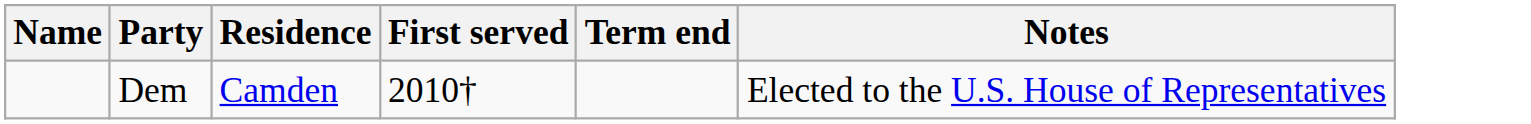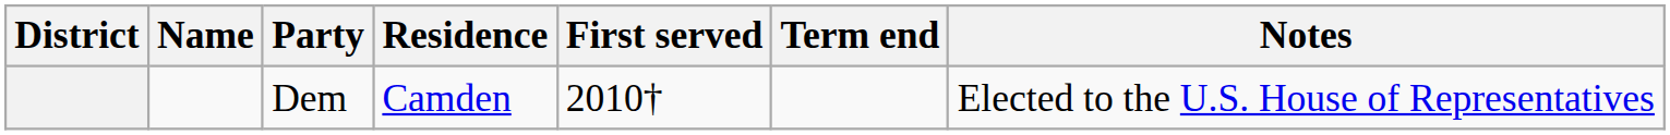+ column: District
